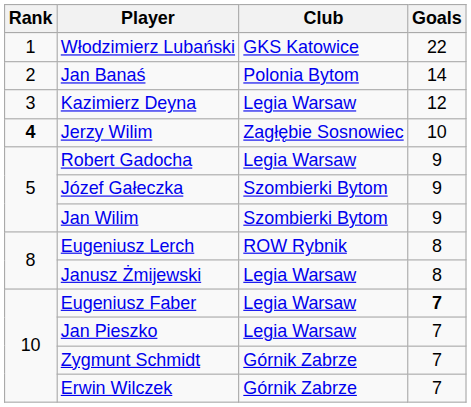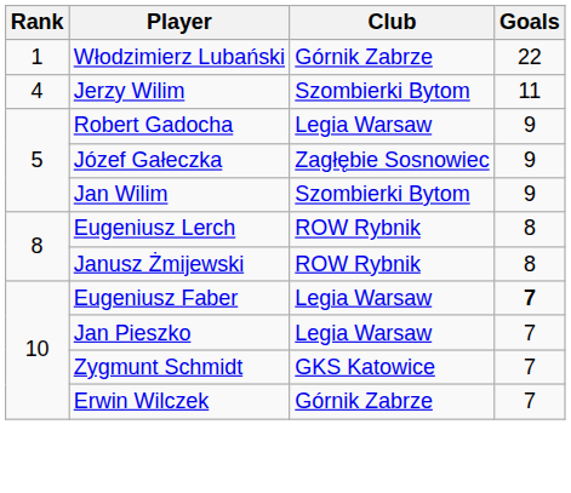Włodzimierz Lubański | Club: GKS Katowice -> Górnik Zabrze
- row: 2 | Jan Banaś | Polonia Bytom | 14
- row: 3 | Kazimierz Deyna | Legia Warsaw | 12
Jerzy Wilim | Rank: bold -> normal
Jerzy Wilim | Club: Zagłębie Sosnowiec -> Szombierki Bytom
Jerzy Wilim | Goals: 10 -> 11
Józef Gałeczka | Club: Szombierki Bytom -> Zagłębie Sosnowiec
Janusz Żmijewski | Club: Legia Warsaw -> ROW Rybnik
Zygmunt Schmidt | Club: Górnik Zabrze -> GKS Katowice
